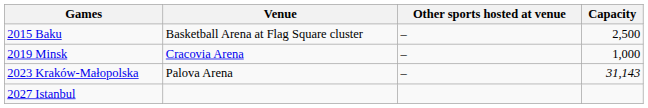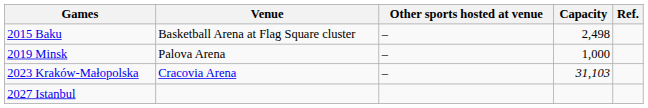+ column: Ref.
2015 Baku | Capacity: 2,500 -> 2,498
2019 Minsk | Venue: Cracovia Arena -> Palova Arena
2023 Kraków-Małopolska | Venue: Palova Arena -> Cracovia Arena
2023 Kraków-Małopolska | Capacity: 31,143 -> 31,103
